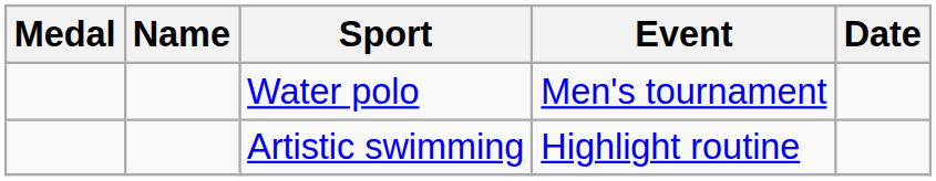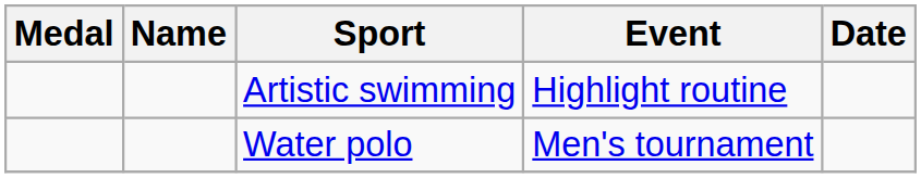rows swapped: Water polo <-> Artistic swimming
